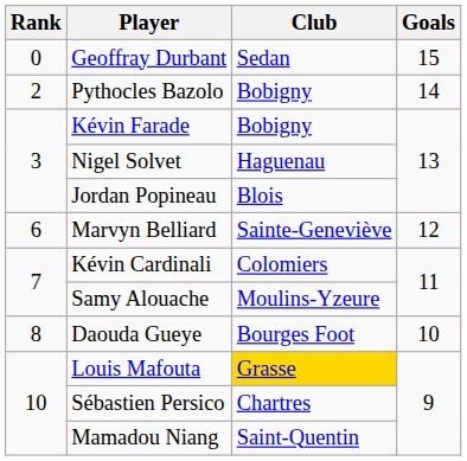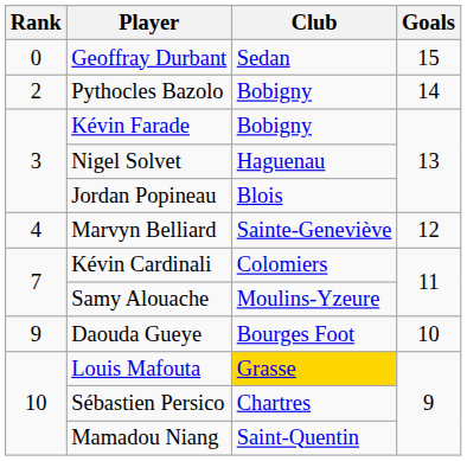Marvyn Belliard | Rank: 6 -> 4
Daouda Gueye | Rank: 8 -> 9
